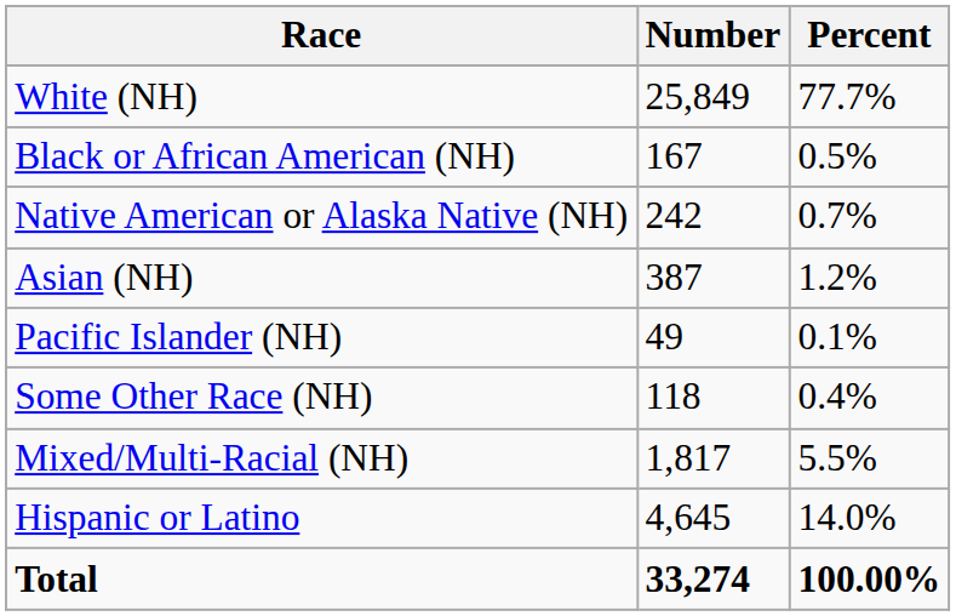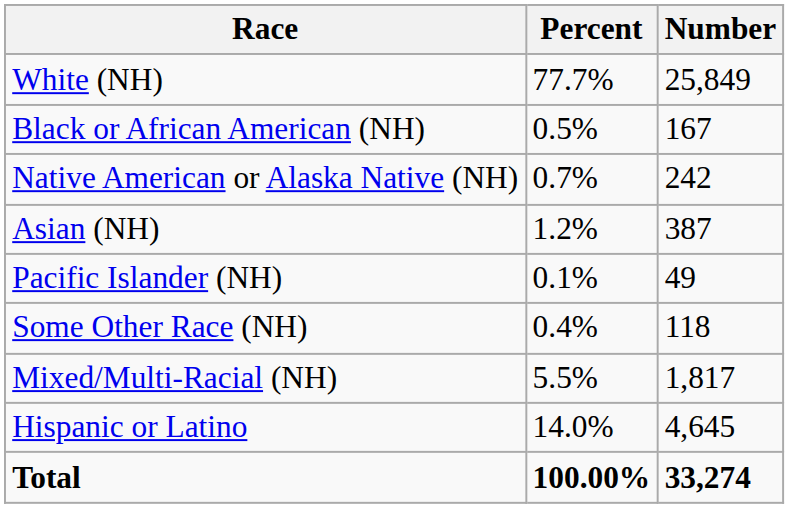columns swapped: Number <-> Percent
